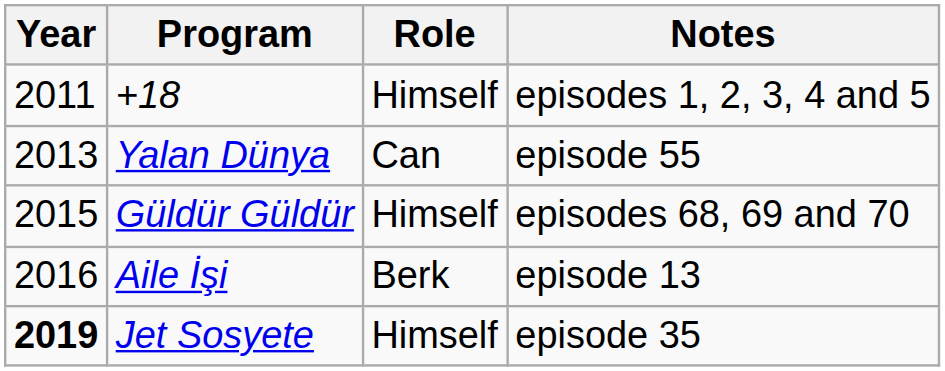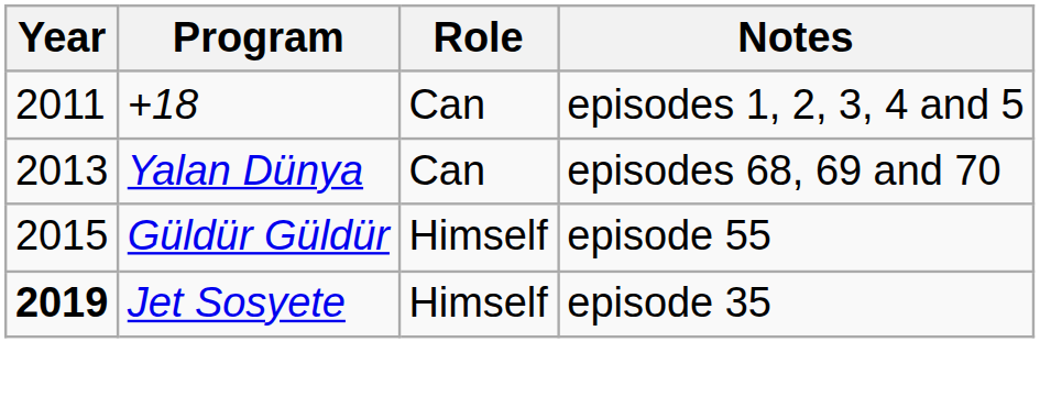+18 | Role: Himself -> Can
Yalan Dünya | Notes: episode 55 -> episodes 68, 69 and 70
Güldür Güldür | Notes: episodes 68, 69 and 70 -> episode 55
- row: 2016 | Aile İşi | Berk | episode 13
